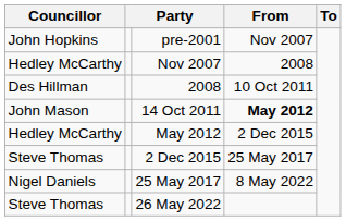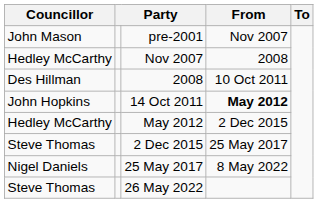pre-2001 | Councillor: John Hopkins -> John Mason
14 Oct 2011 | Councillor: John Mason -> John Hopkins
